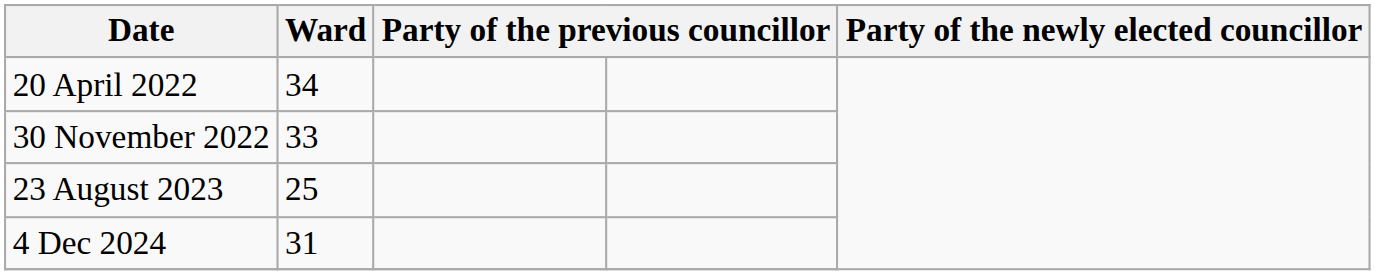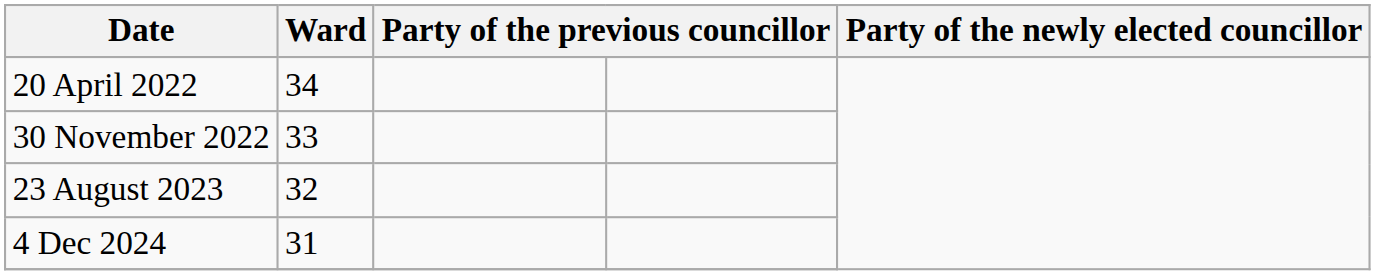23 August 2023 | Ward: 25 -> 32
